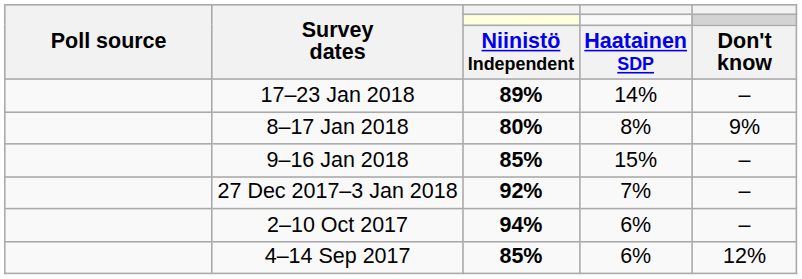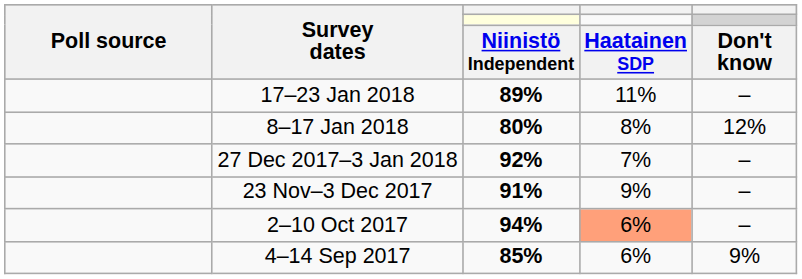17–23 Jan 2018 | column 4: 14% -> 11%
8–17 Jan 2018 | column 5: 9% -> 12%
- row: 9–16 Jan 2018 | 85% | 15% | –
+ row: 23 Nov–3 Dec 2017 | 91% | 9% | –
2–10 Oct 2017 | column 4: no background -> lightsalmon background
4–14 Sep 2017 | column 5: 12% -> 9%
